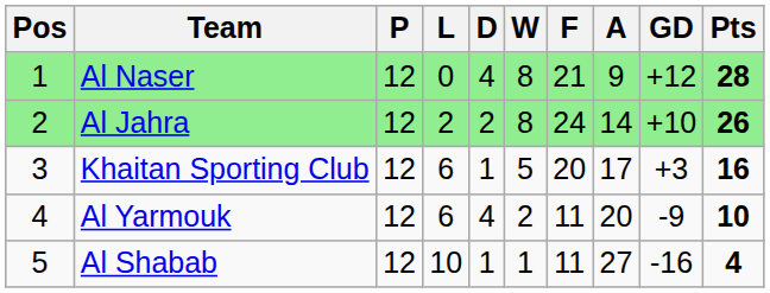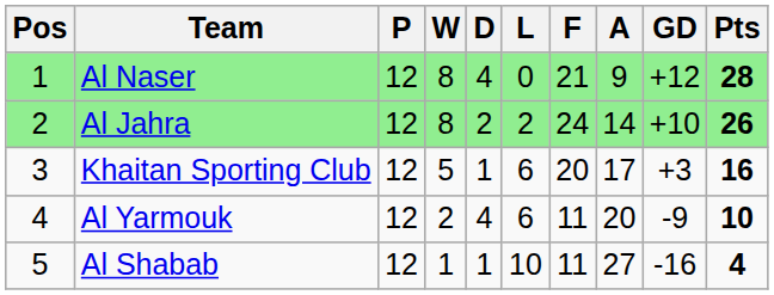columns swapped: W <-> L
